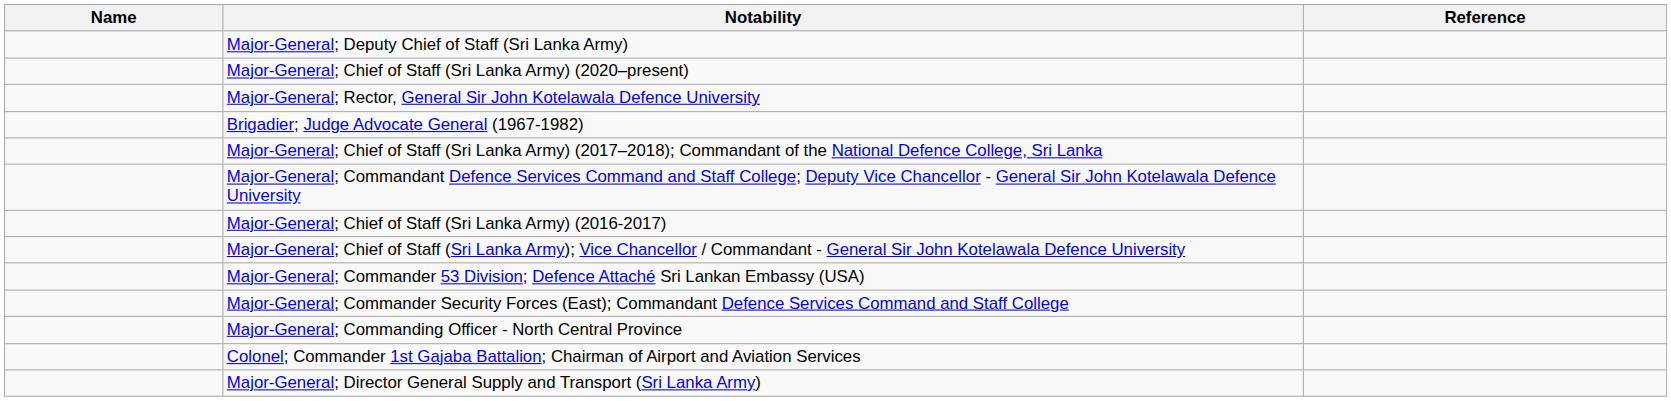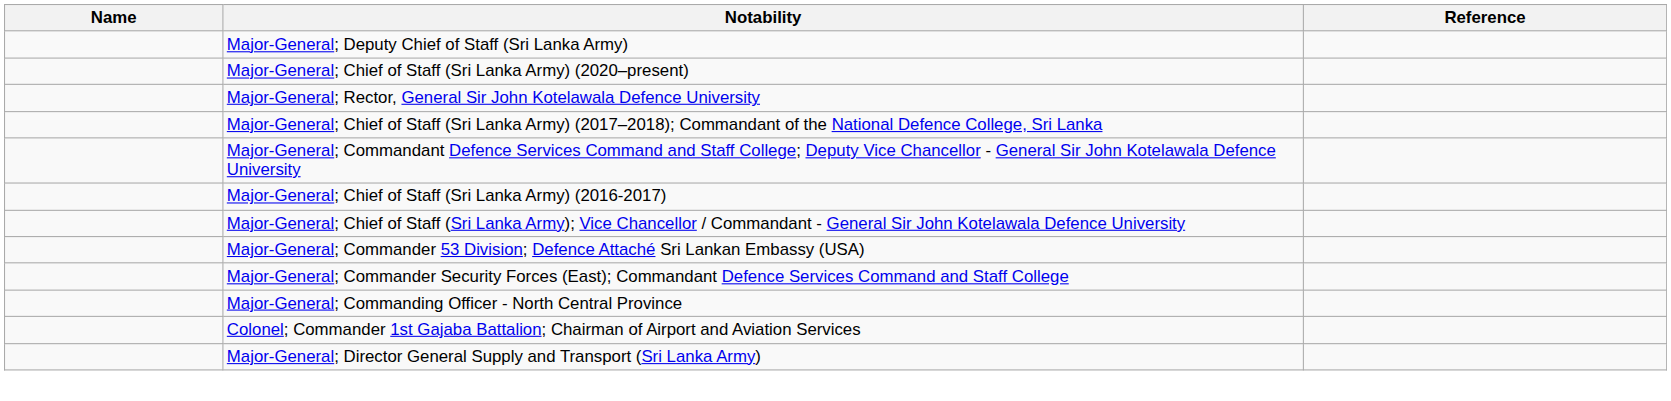- row: Brigadier; Judge Advocate General (1967-1982)
